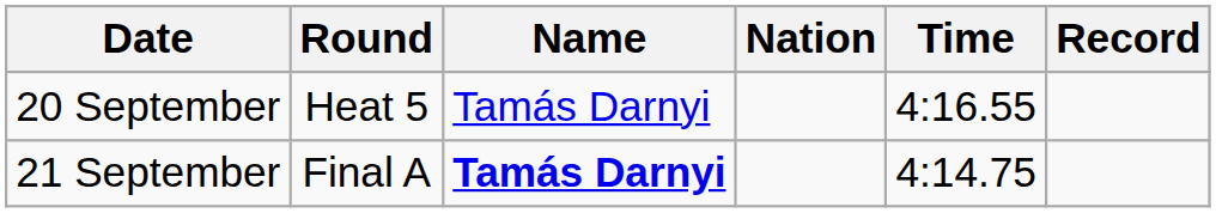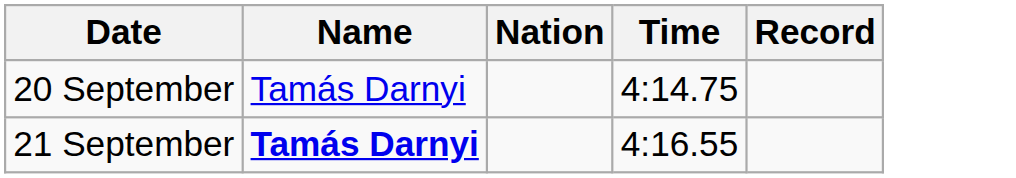- column: Round | Heat 5 | Final A
20 September | Time: 4:16.55 -> 4:14.75
21 September | Time: 4:14.75 -> 4:16.55
